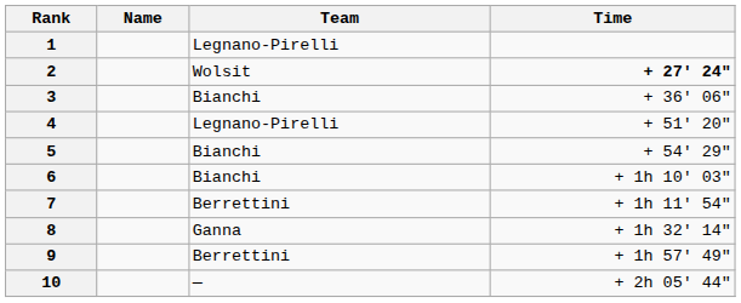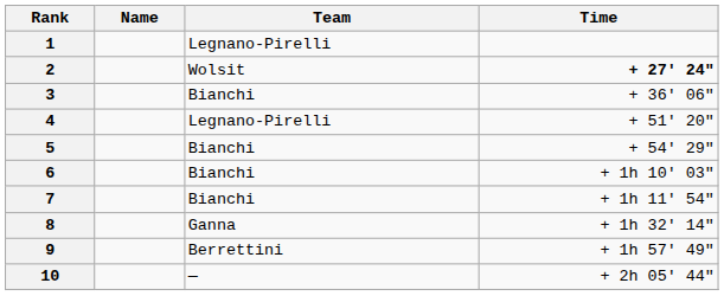7 | Team: Berrettini -> Bianchi
